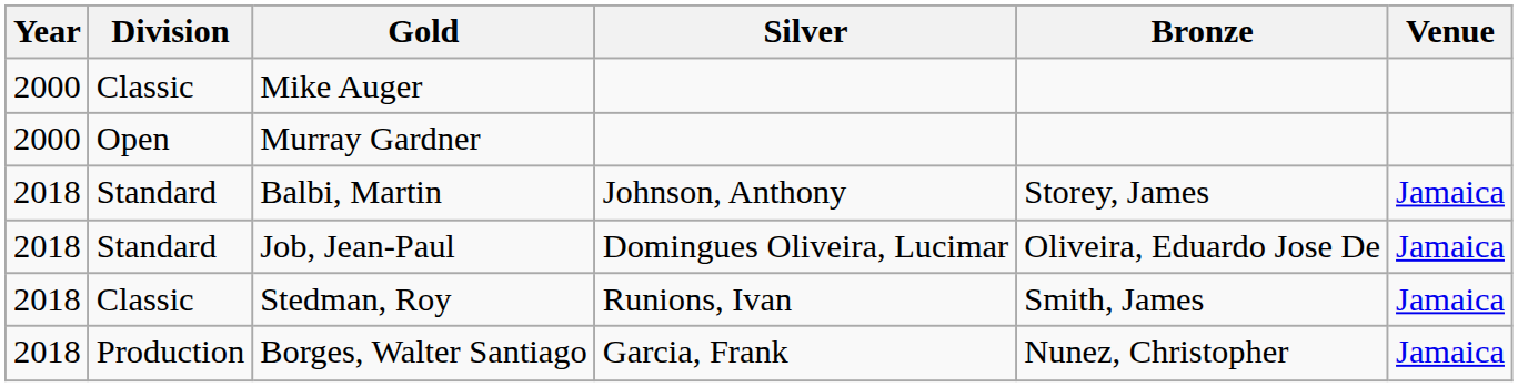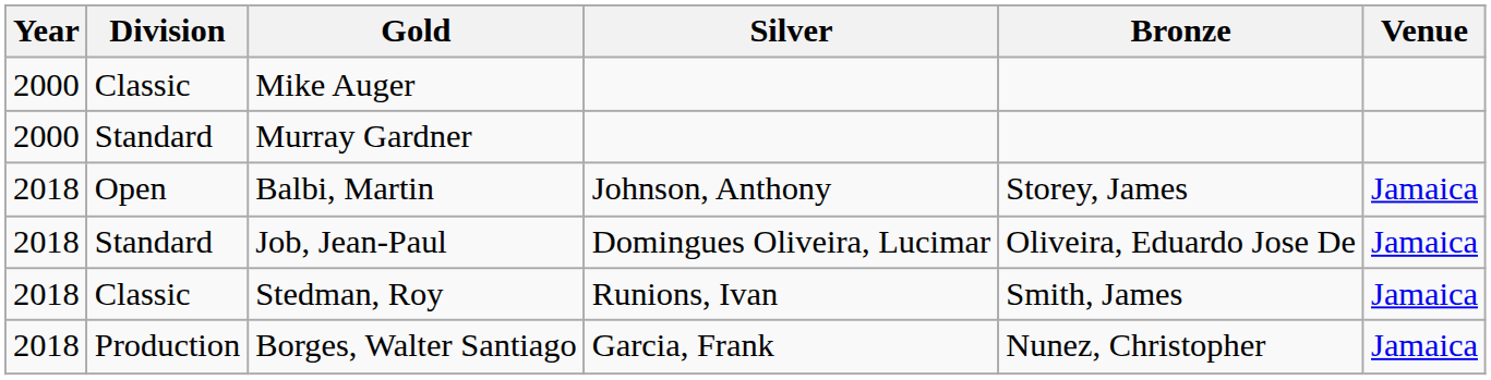Murray Gardner | Division: Open -> Standard
Balbi, Martin | Division: Standard -> Open
